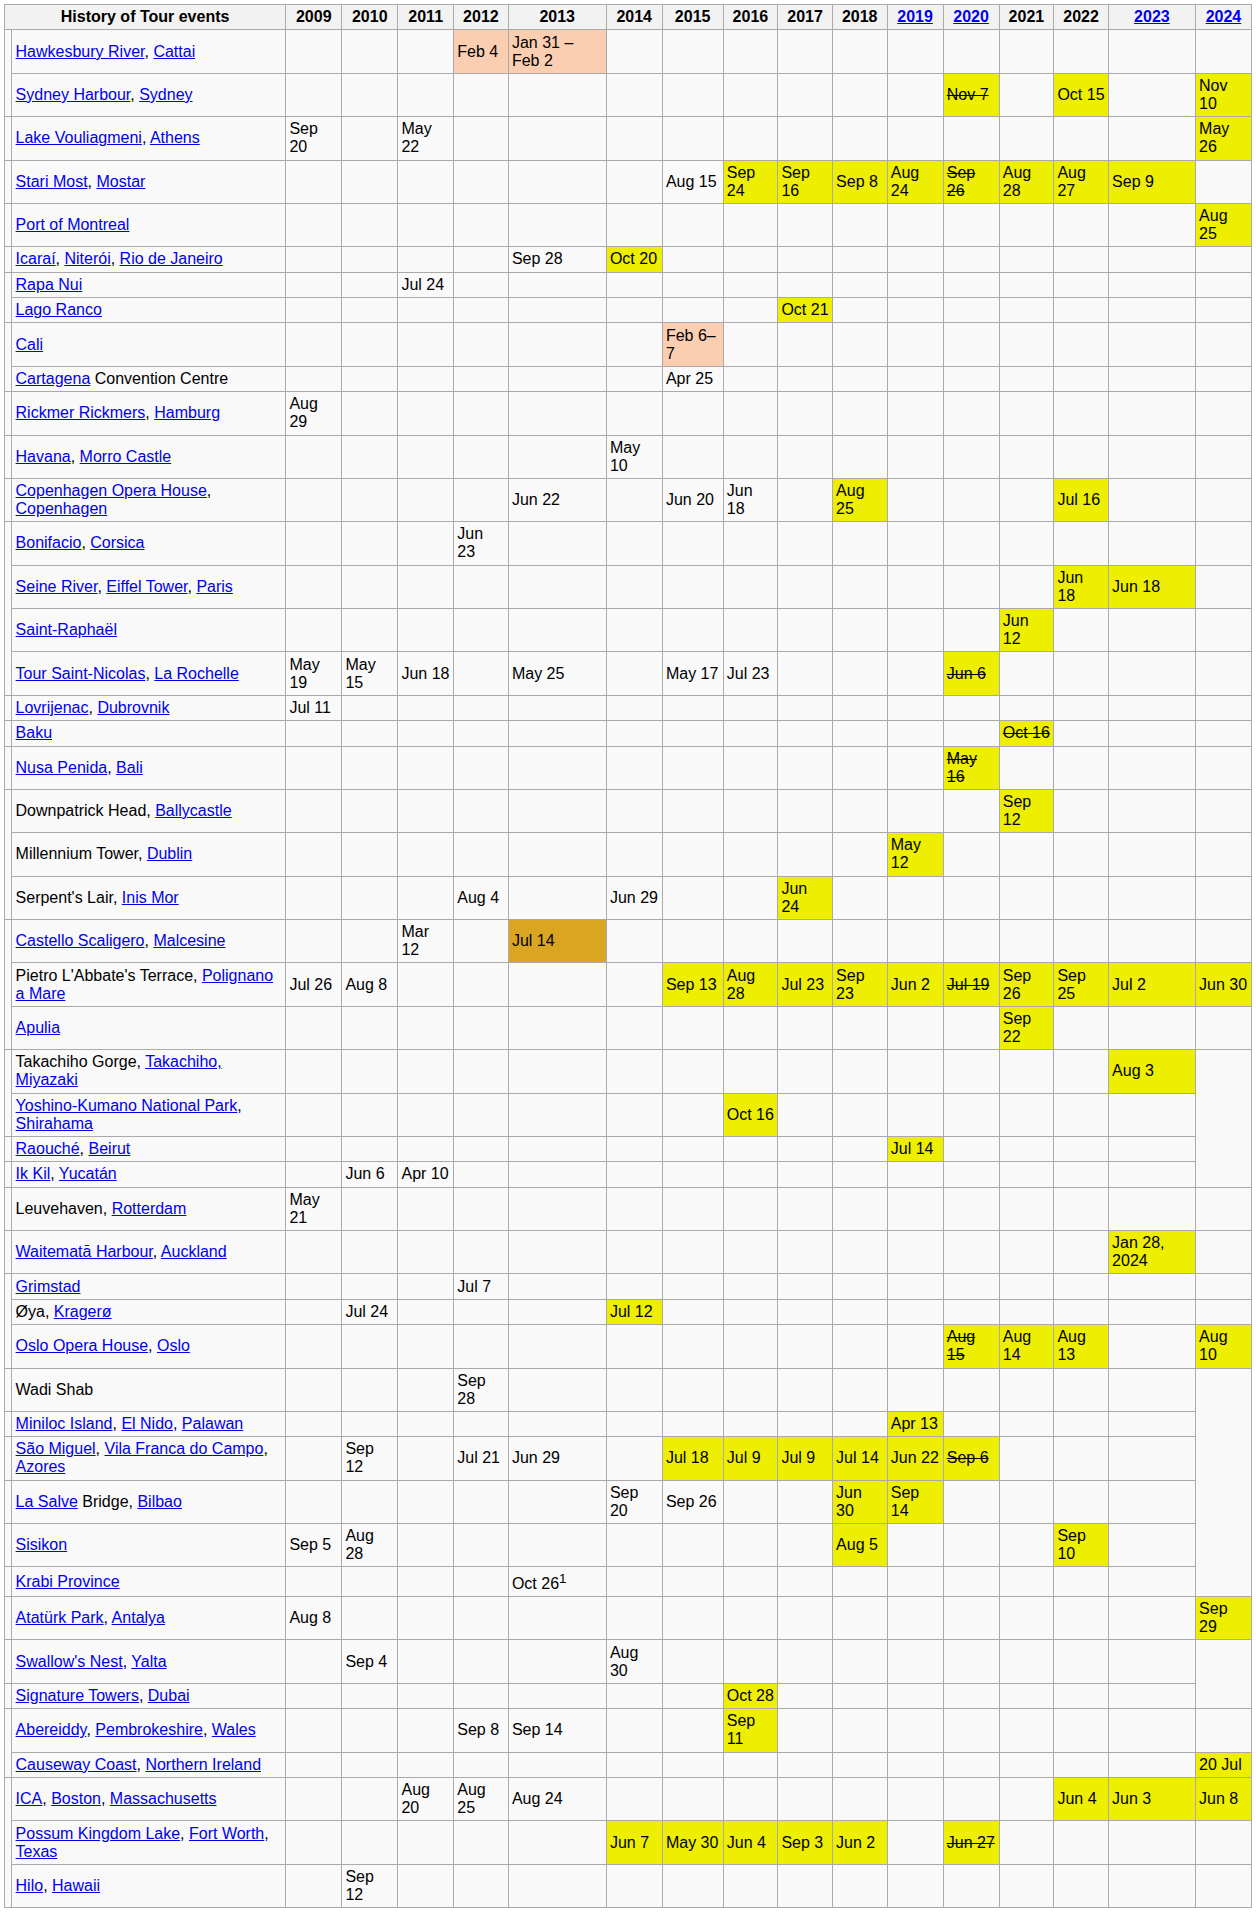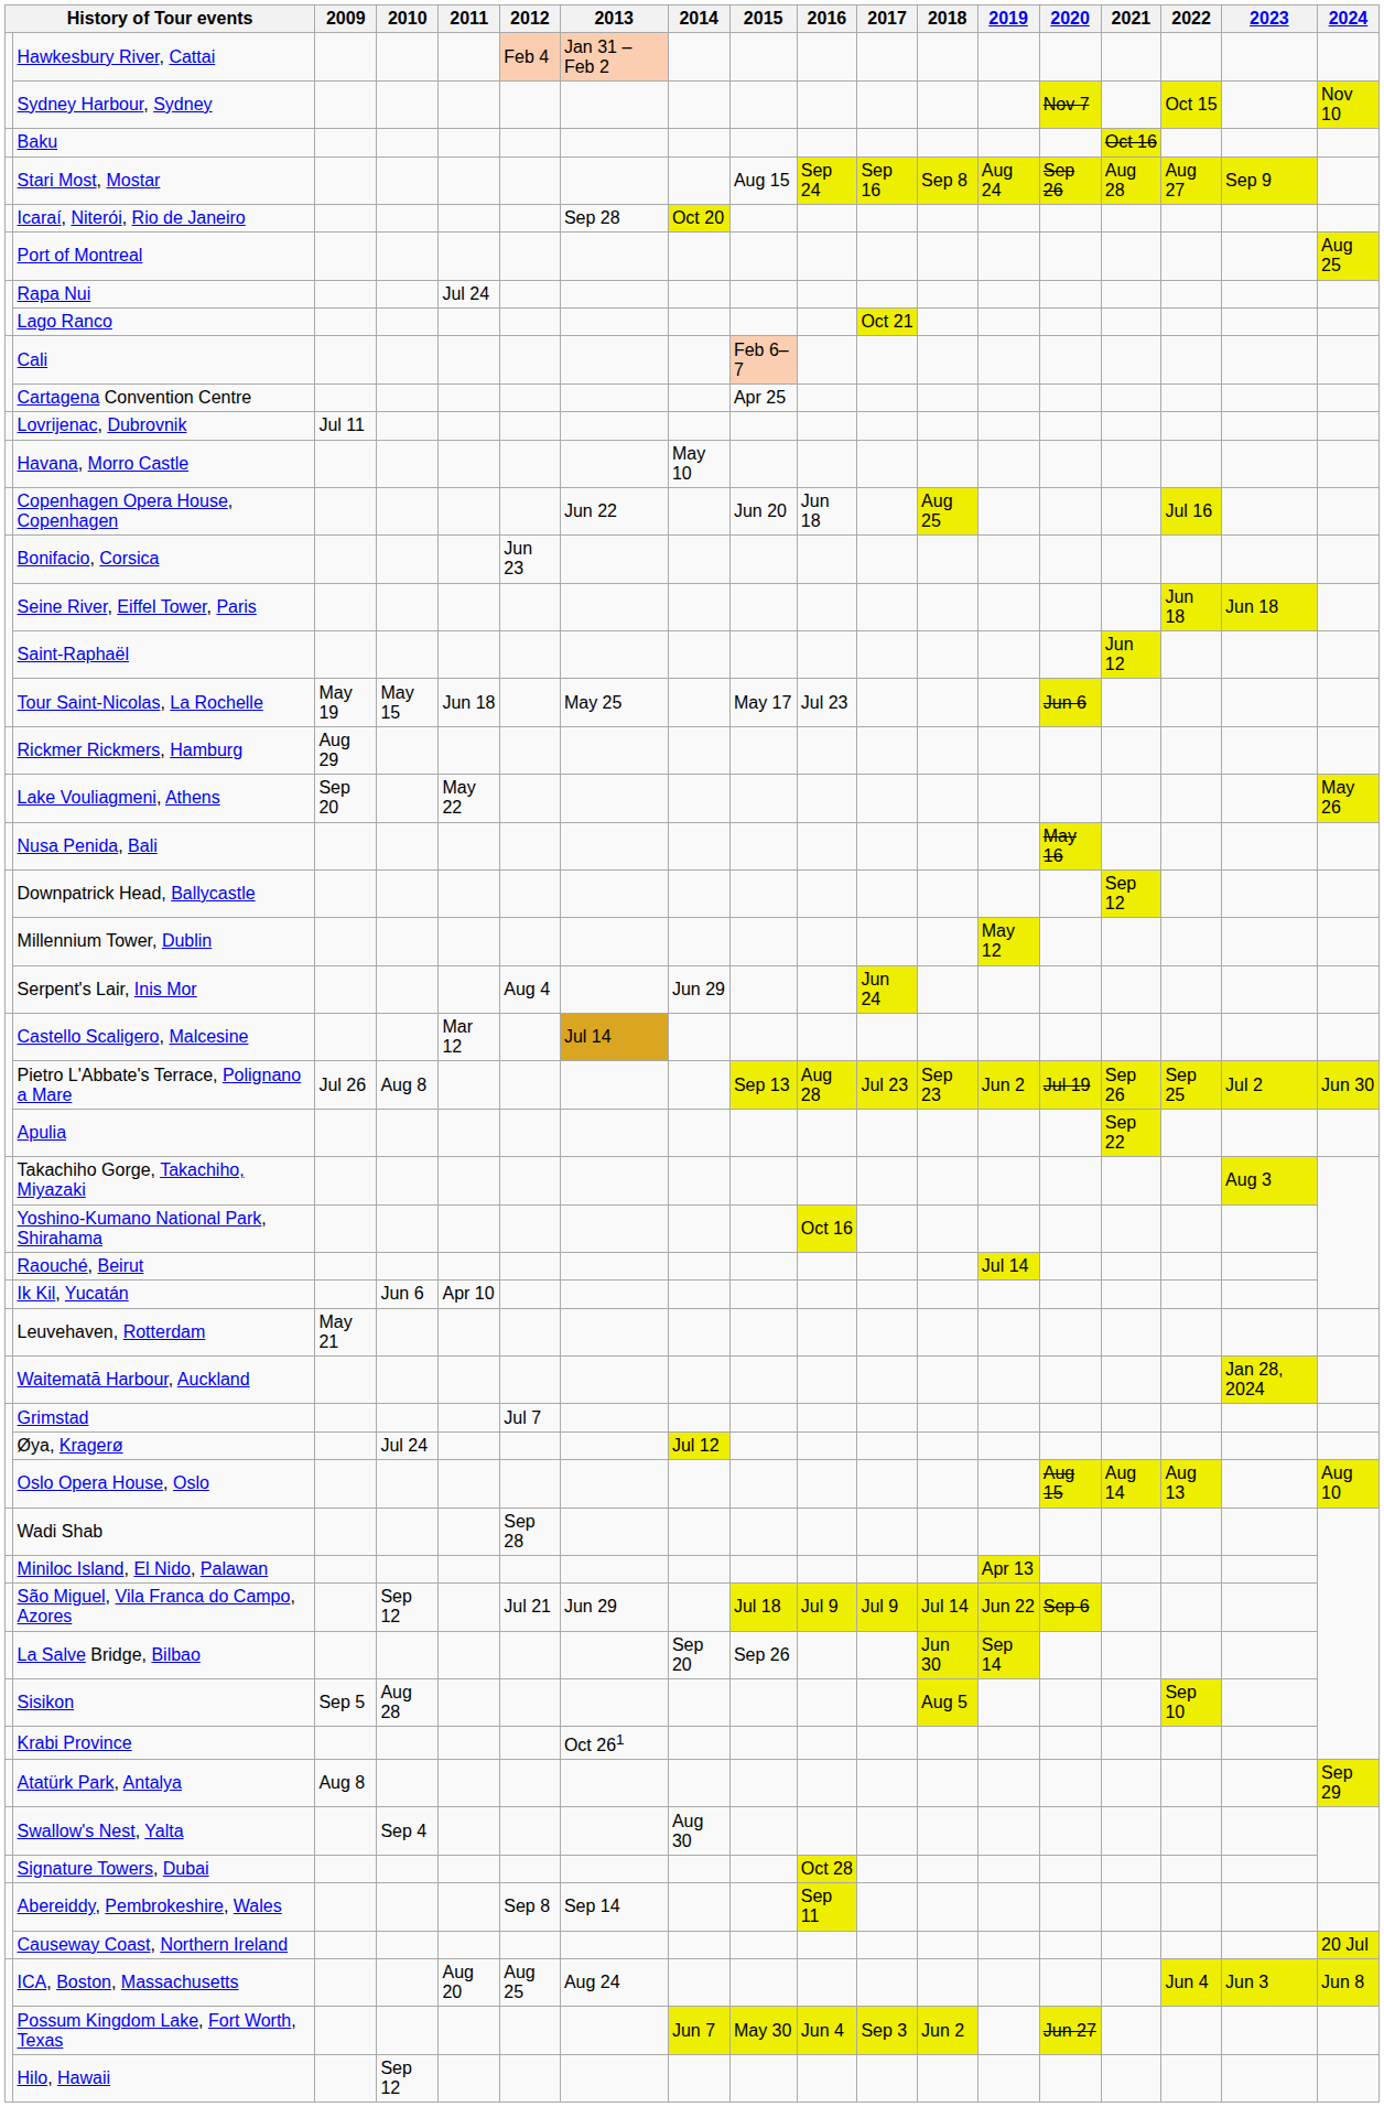rows swapped: Baku <-> Lake Vouliagmeni, Athens
rows swapped: Icaraí, Niterói, Rio de Janeiro <-> Port of Montreal
rows swapped: Lovrijenac, Dubrovnik <-> Rickmer Rickmers, Hamburg
